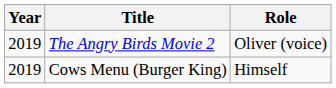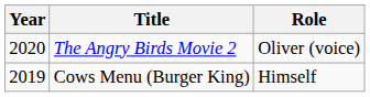The Angry Birds Movie 2 | Year: 2019 -> 2020
